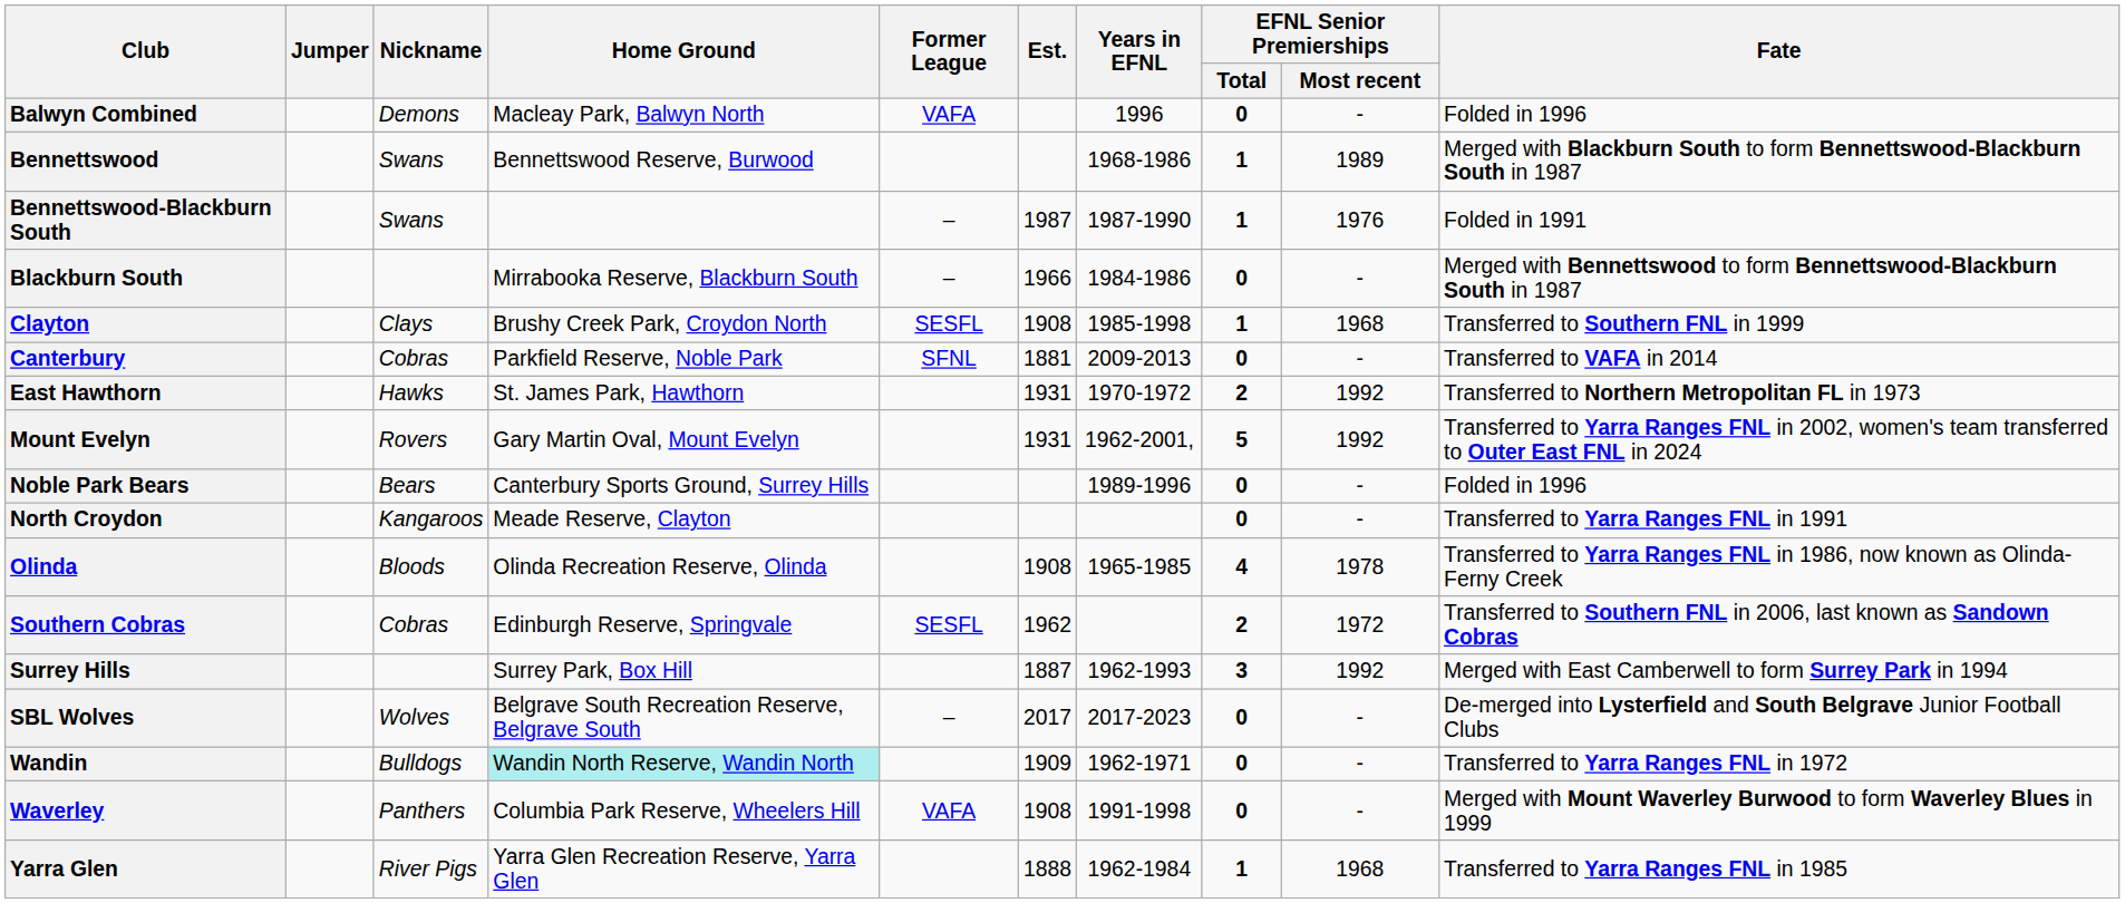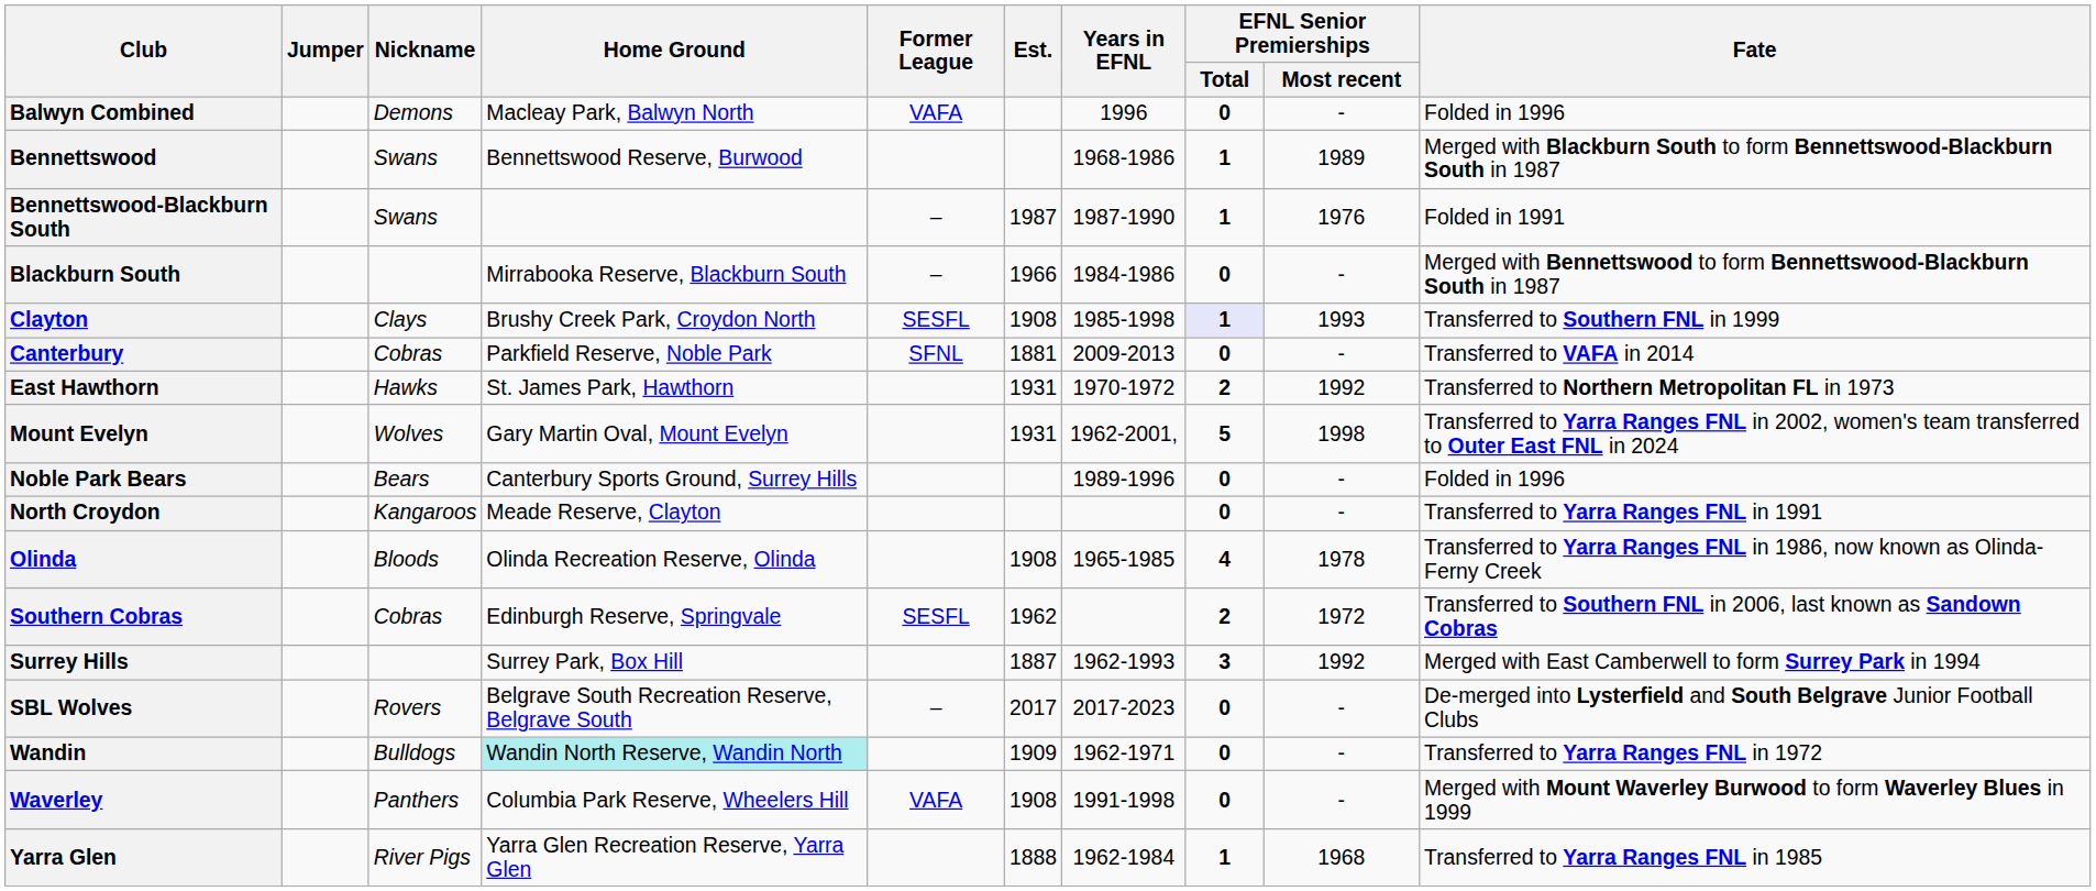Clayton | EFNL Senior Premierships / Total: no background -> lavender background
Clayton | EFNL Senior Premierships / Most recent: 1968 -> 1993
Mount Evelyn | Nickname: Rovers -> Wolves
Mount Evelyn | EFNL Senior Premierships / Most recent: 1992 -> 1998
SBL Wolves | Nickname: Wolves -> Rovers
